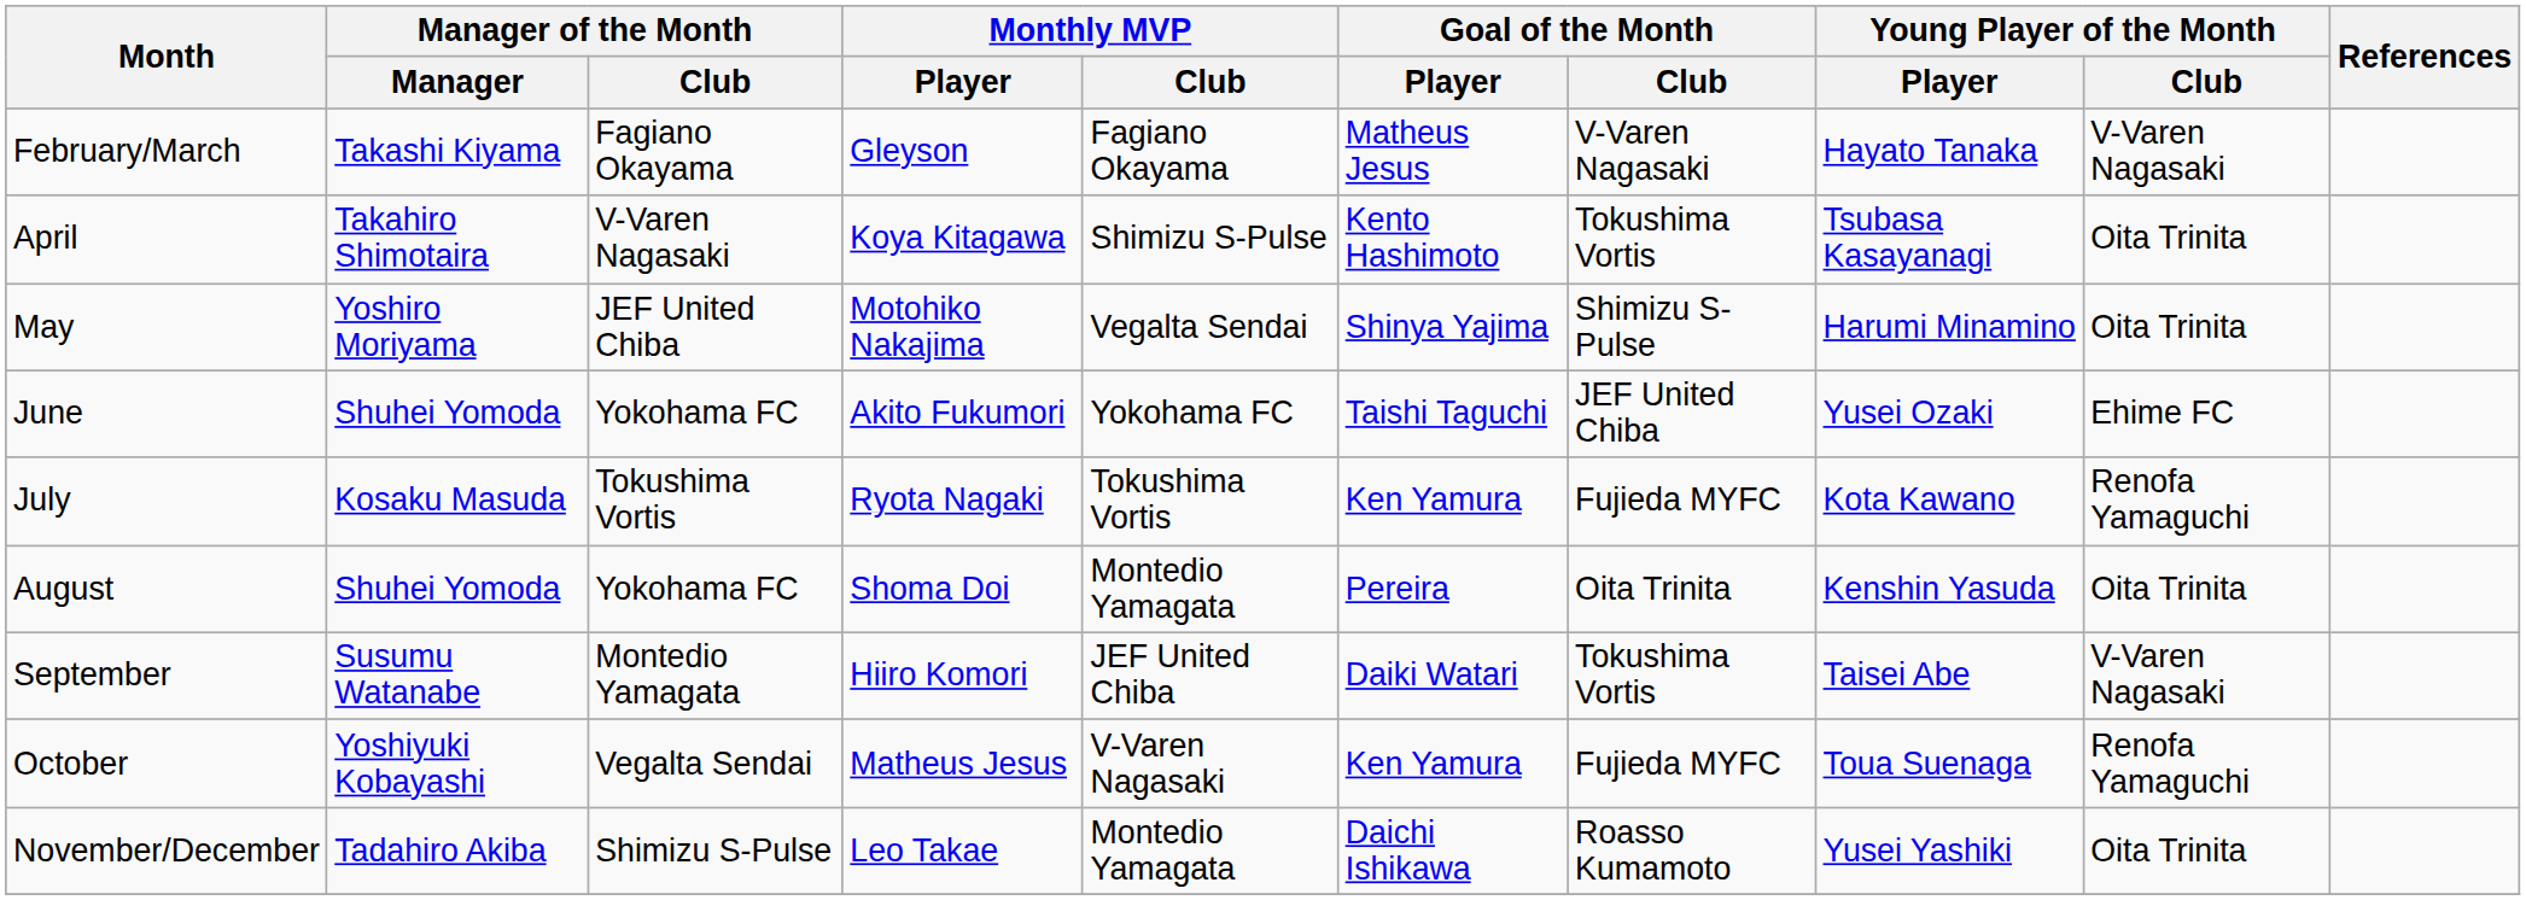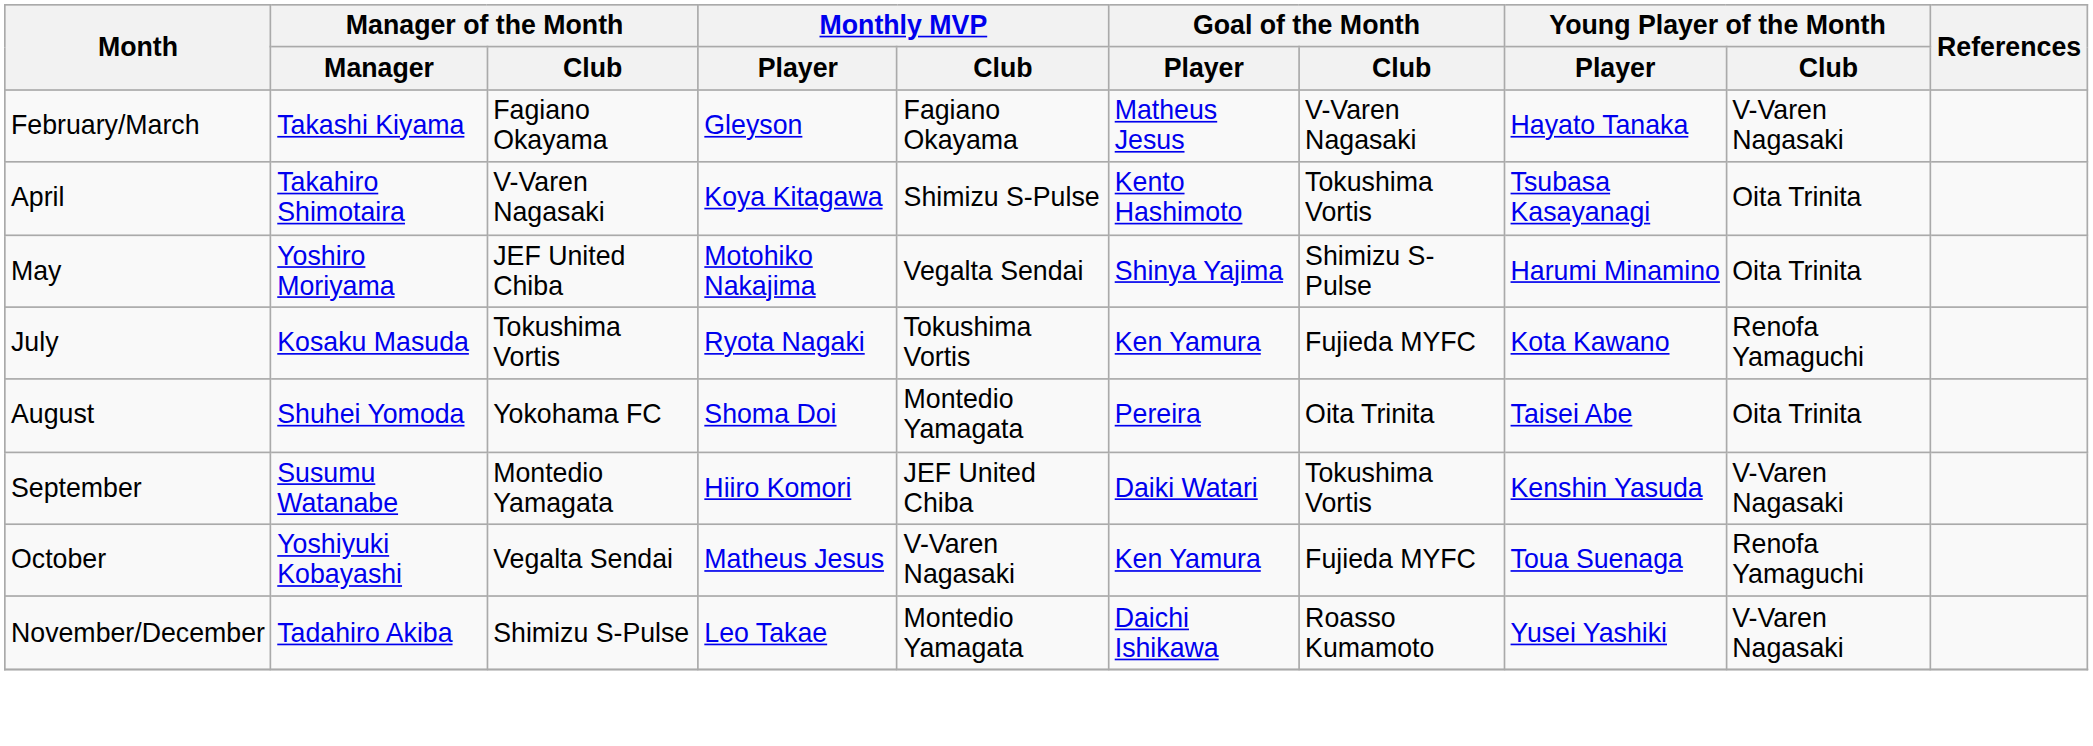- row: June | Shuhei Yomoda | Yokohama FC | Akito Fukumori | Yokohama FC | Taishi Taguchi | JEF United Chiba | Yusei Ozaki | Ehime FC
August | Young Player of the Month / Player: Kenshin Yasuda -> Taisei Abe
September | Young Player of the Month / Player: Taisei Abe -> Kenshin Yasuda
November/December | Young Player of the Month / Club: Oita Trinita -> V-Varen Nagasaki
